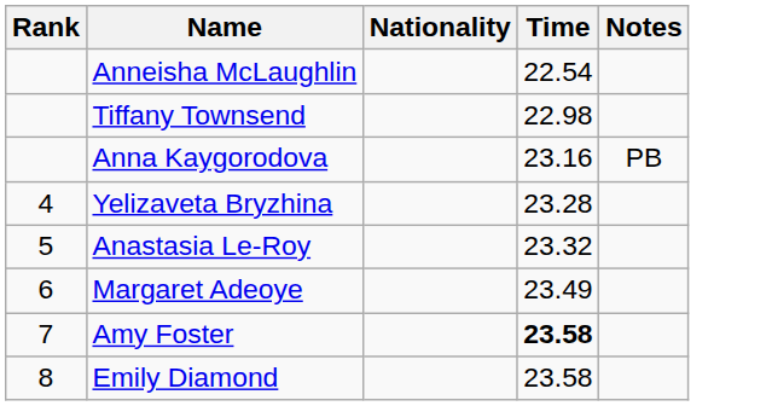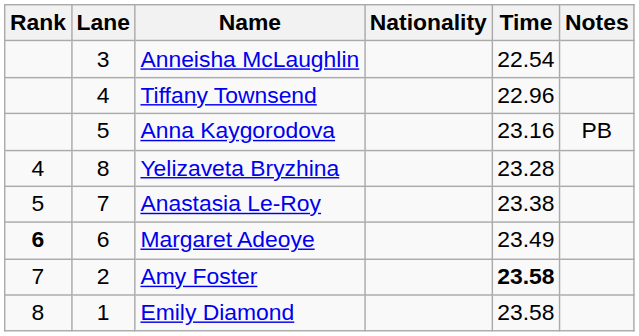+ column: Lane | 3 | 4 | 5 | 8 | 7 | 6 | 2 | 1
Tiffany Townsend | Time: 22.98 -> 22.96
Anastasia Le-Roy | Time: 23.32 -> 23.38
Margaret Adeoye | Rank: normal -> bold
